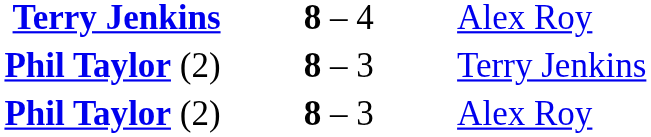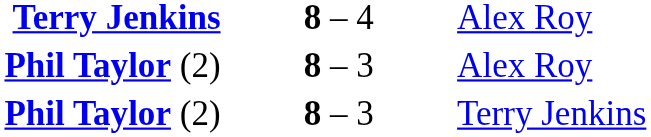rows swapped: Phil Taylor (2) / Alex Roy <-> Phil Taylor (2) / Terry Jenkins
